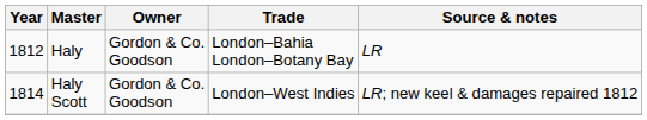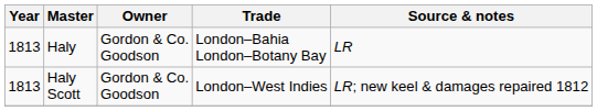Haly | Year: 1812 -> 1813
Haly Scott | Year: 1814 -> 1813
